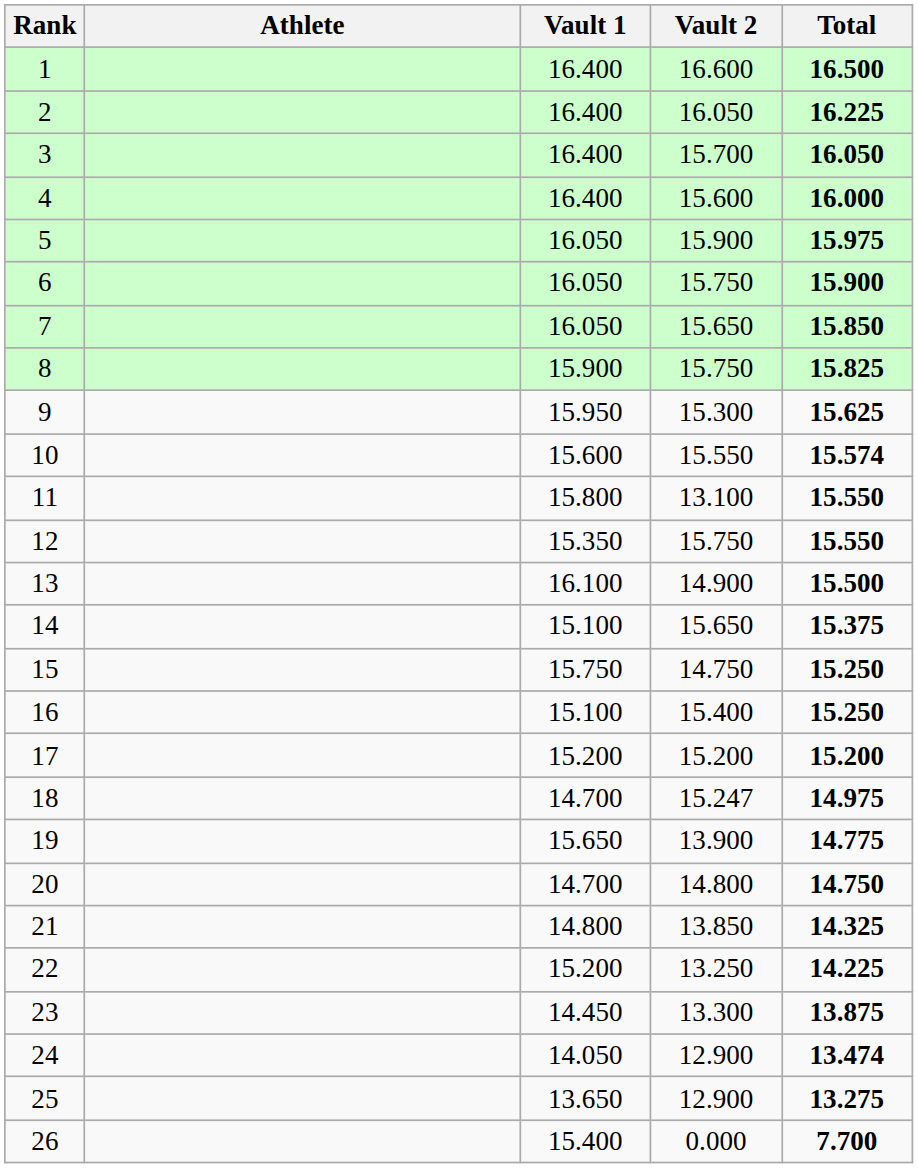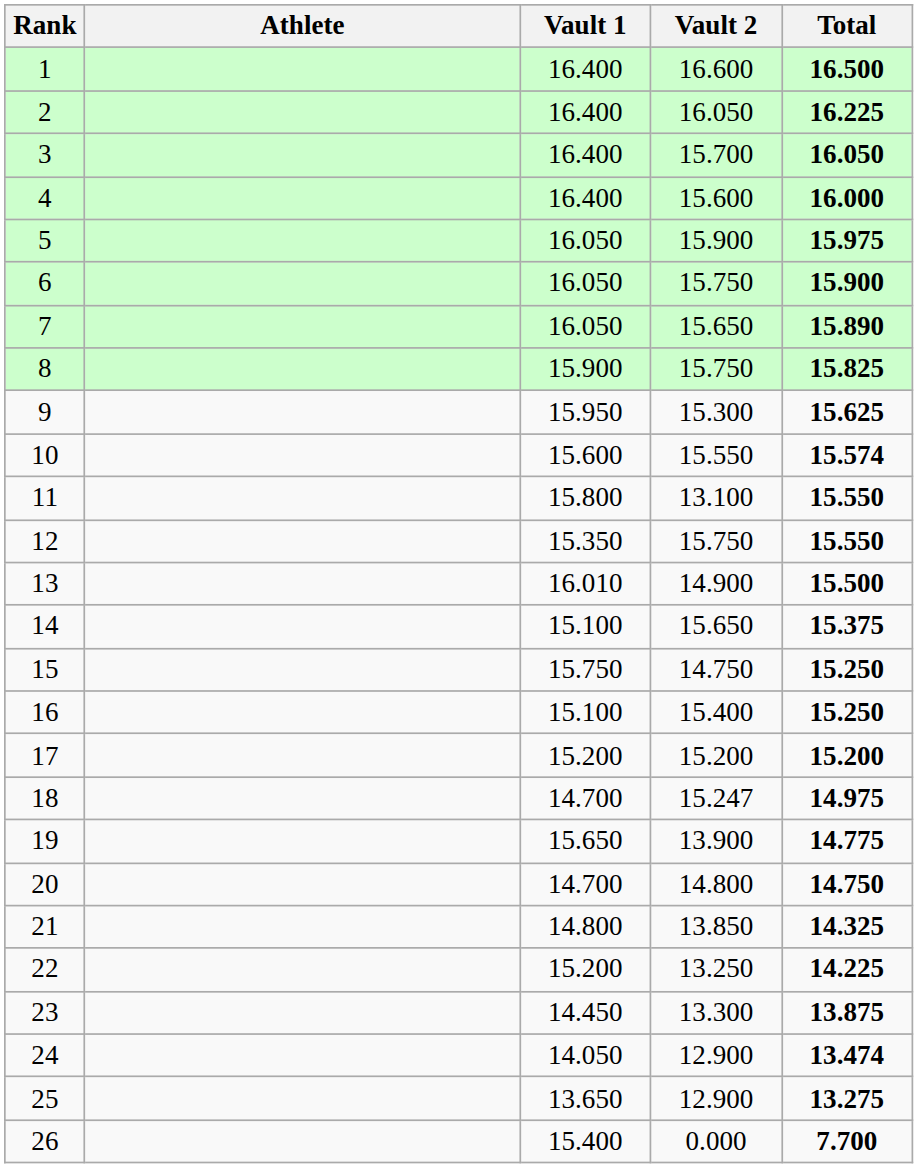7 | Total: 15.850 -> 15.890
13 | Vault 1: 16.100 -> 16.010
